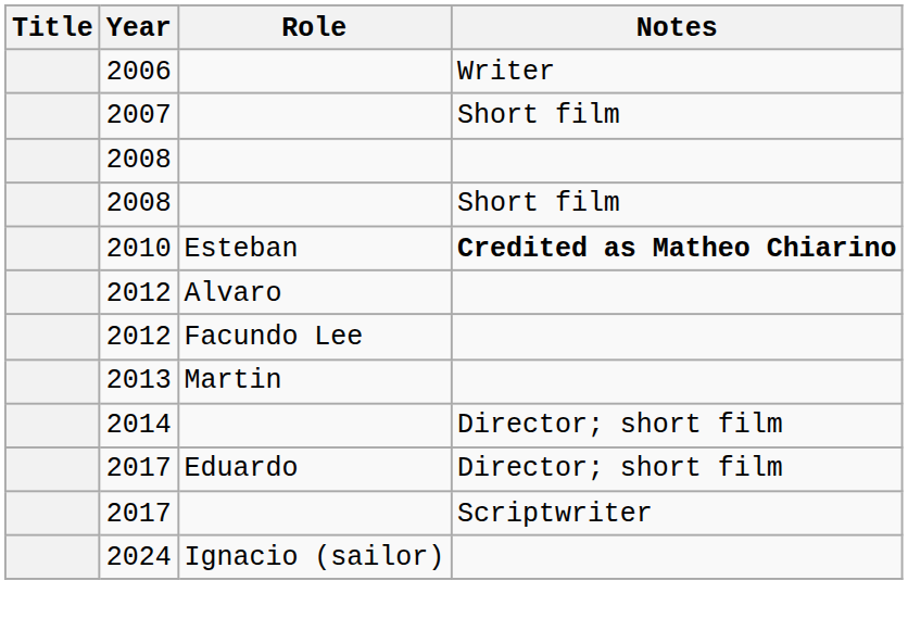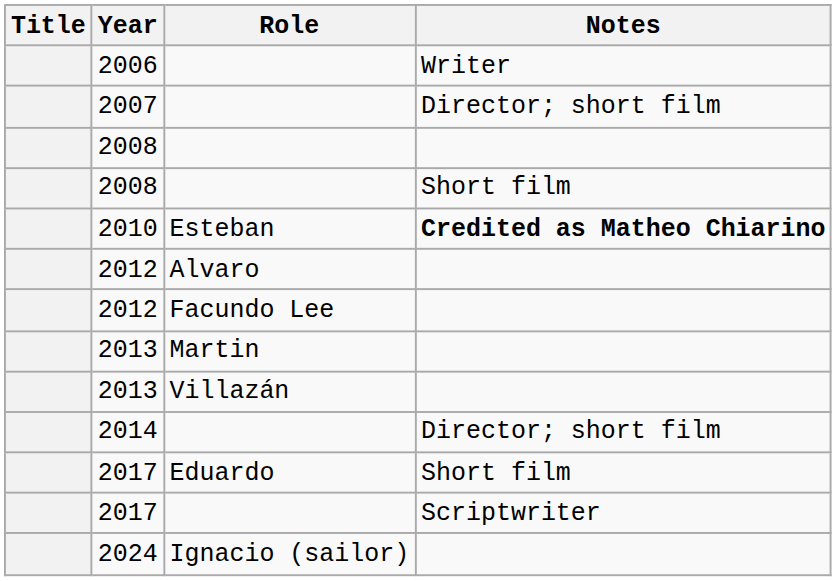2007 | Notes: Short film -> Director; short film
+ row: 2013 | Villazán
2017 / Eduardo | Notes: Director; short film -> Short film
